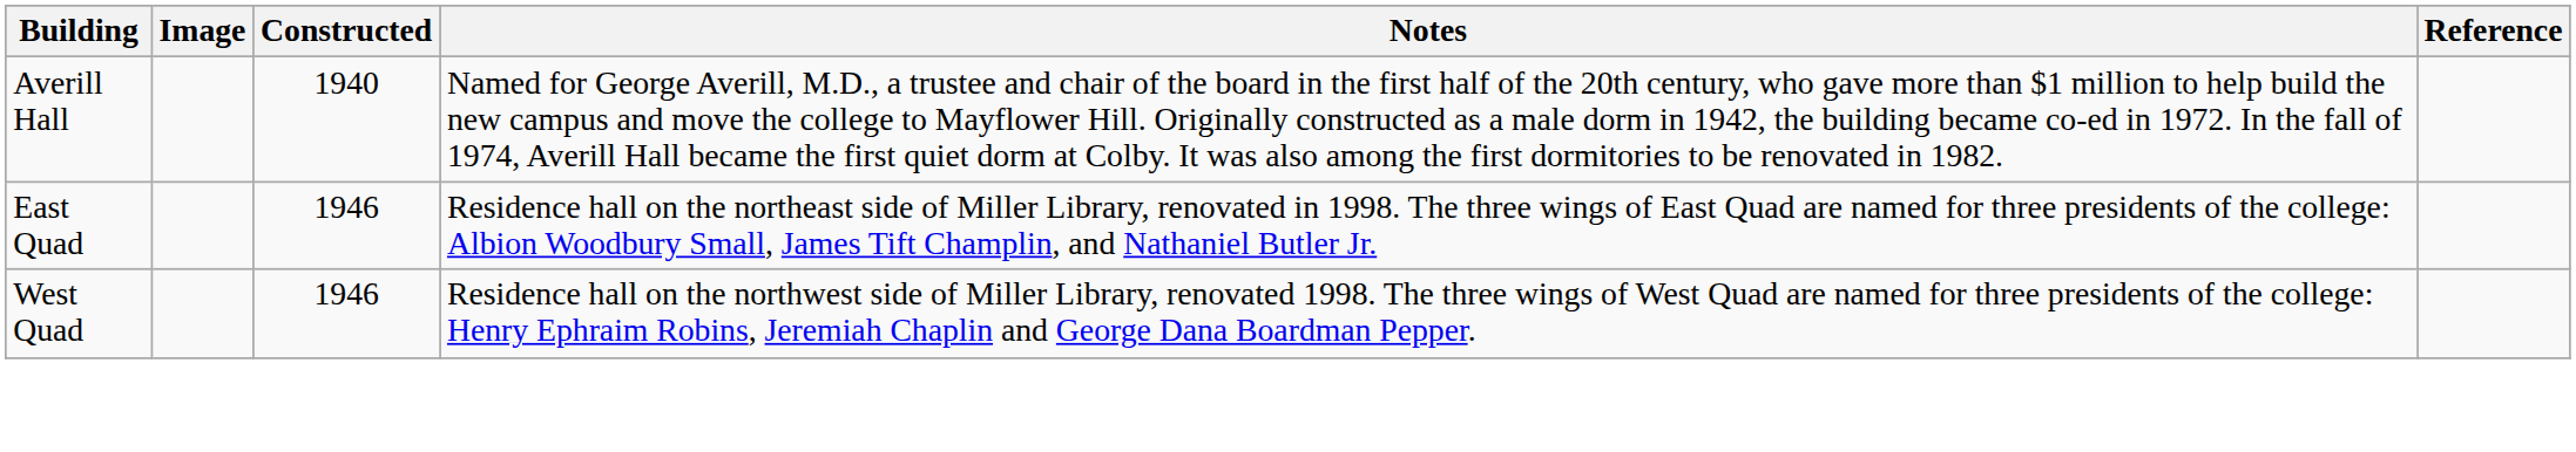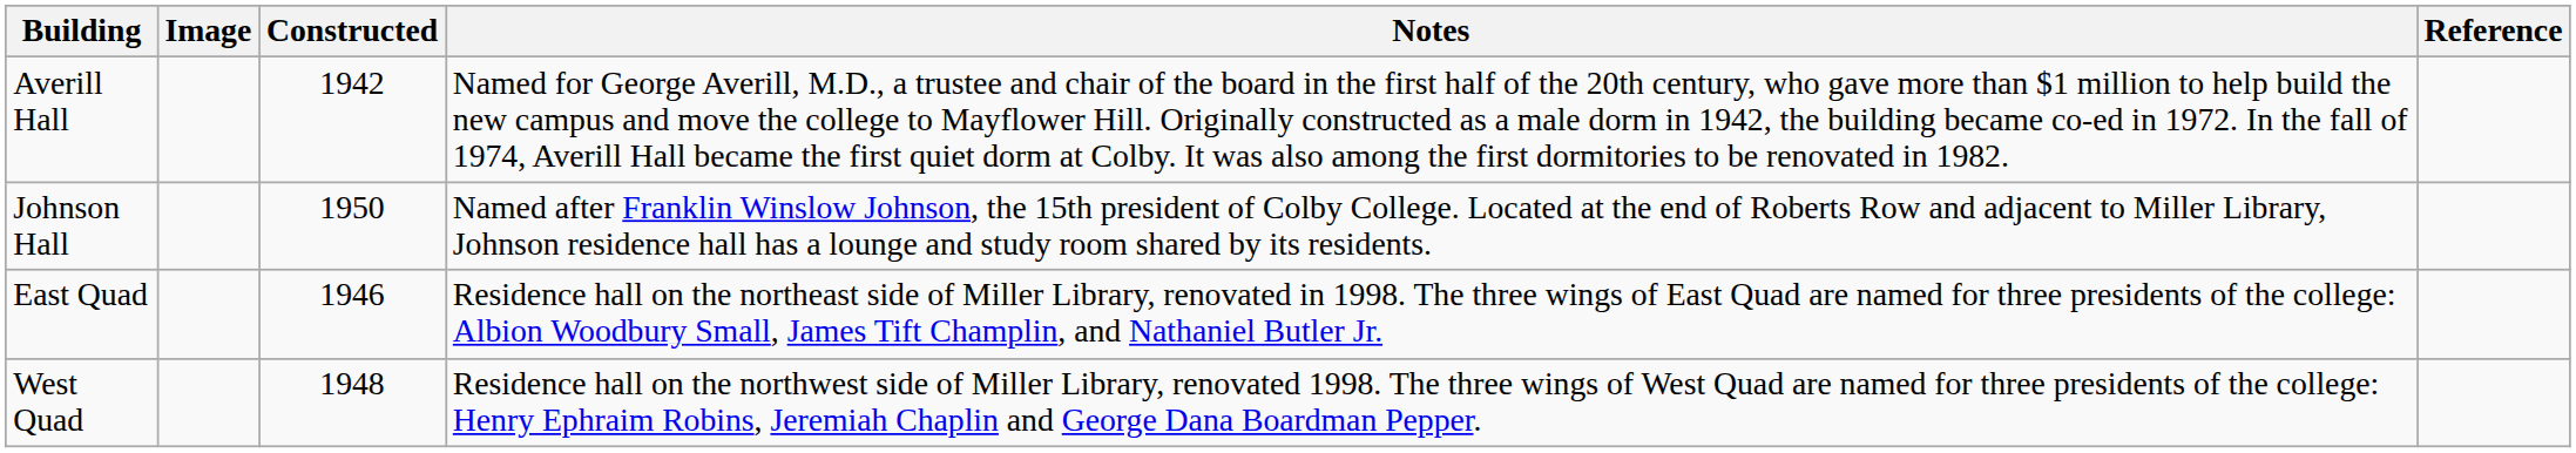Averill Hall | Constructed: 1940 -> 1942
+ row: Johnson Hall | 1950 | Named after Franklin Winslow Johnson, the 15th president of Colby College. Located at the end of Roberts Row and adjacent to Miller Library, Johnson residence hall has a lounge and study room shared by its residents.
West Quad | Constructed: 1946 -> 1948
